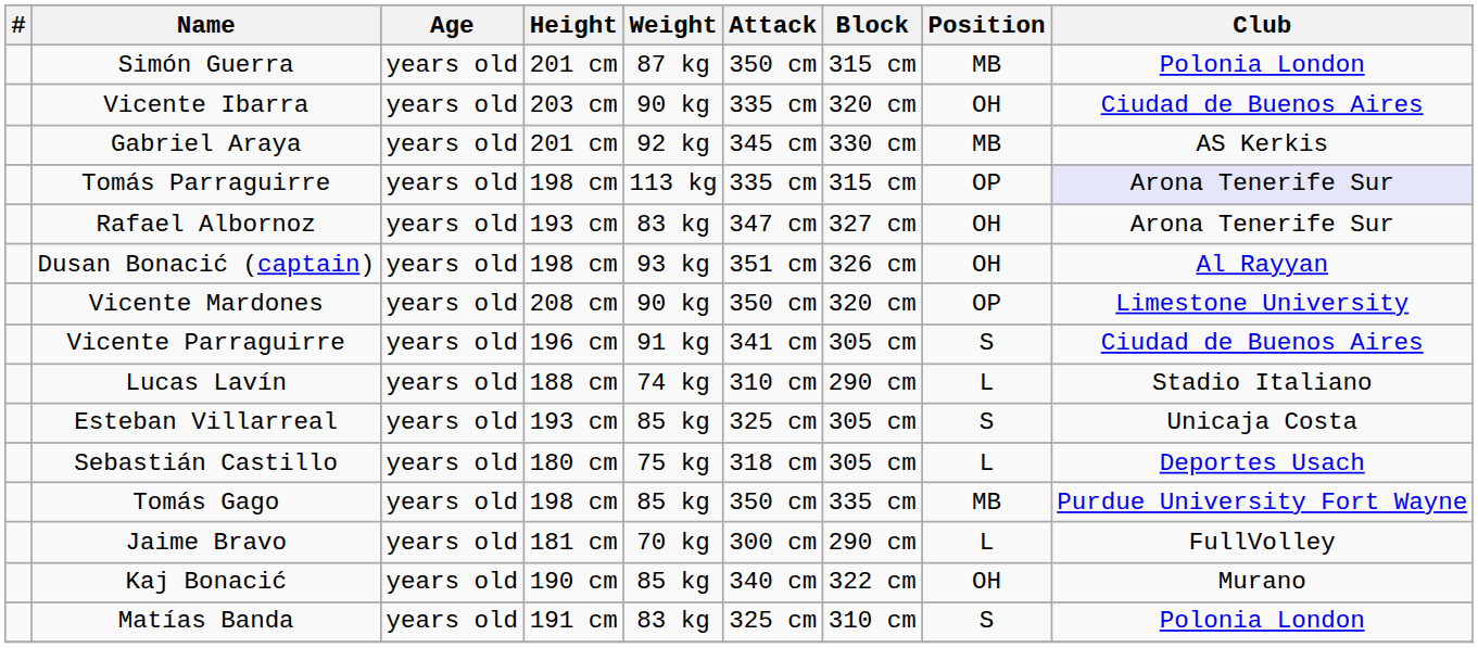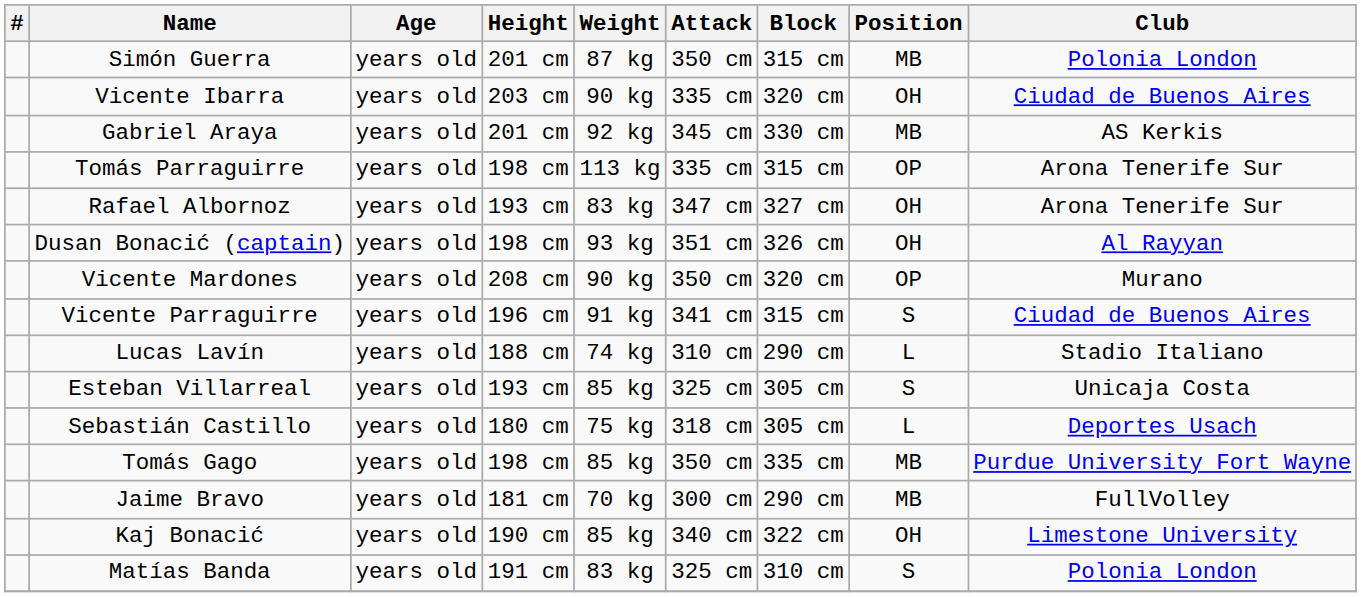Tomás Parraguirre | Club: lavender background -> no background
Vicente Mardones | Club: Limestone University -> Murano
Vicente Parraguirre | Block: 305 cm -> 315 cm
Jaime Bravo | Position: L -> MB
Kaj Bonacić | Club: Murano -> Limestone University
